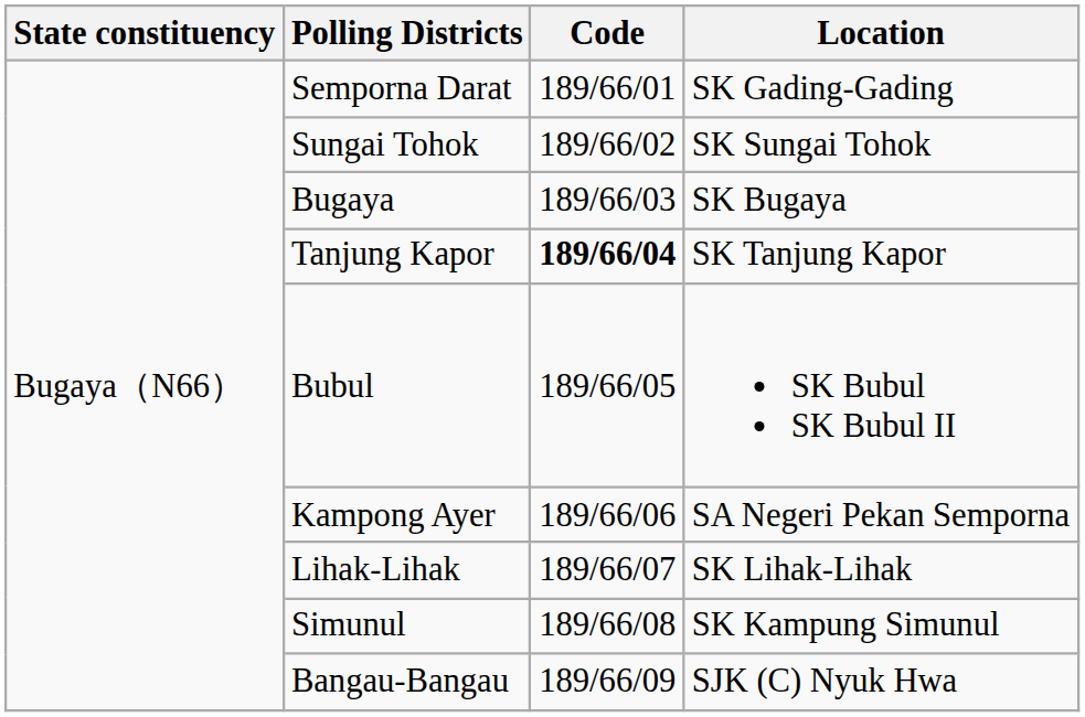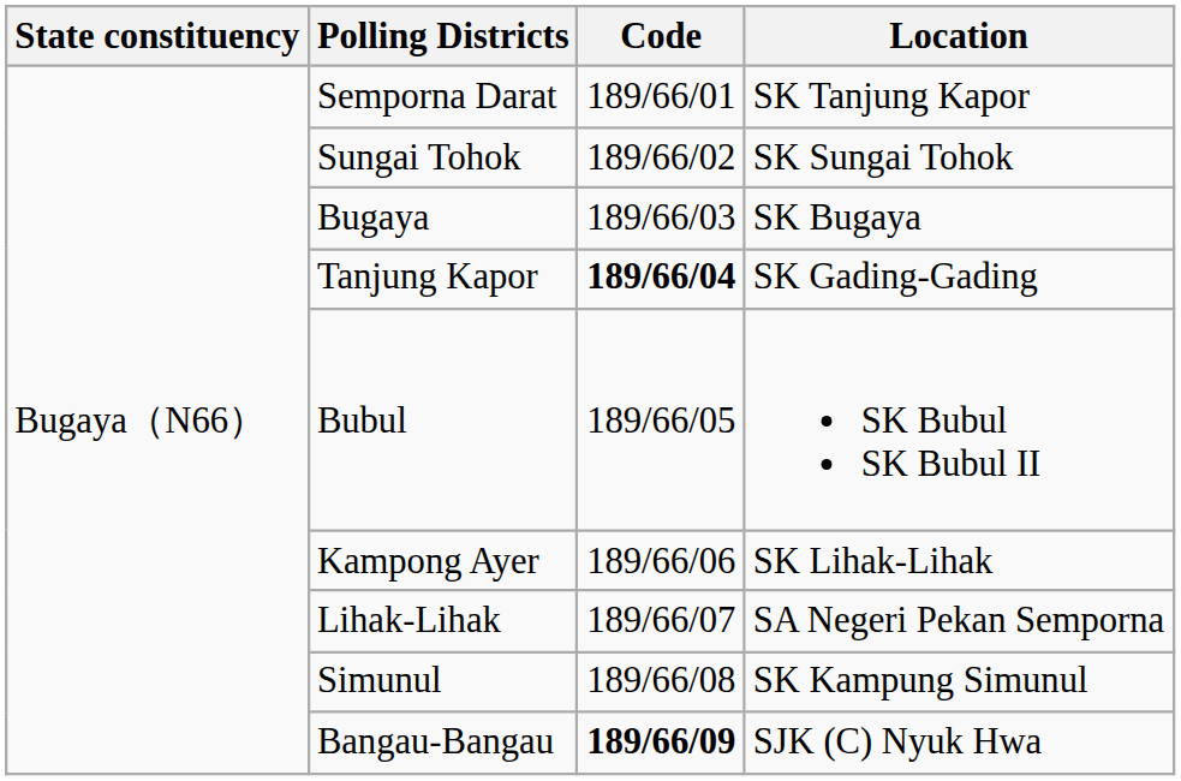Semporna Darat | Location: SK Gading-Gading -> SK Tanjung Kapor
Tanjung Kapor | Location: SK Tanjung Kapor -> SK Gading-Gading
Kampong Ayer | Location: SA Negeri Pekan Semporna -> SK Lihak-Lihak
Lihak-Lihak | Location: SK Lihak-Lihak -> SA Negeri Pekan Semporna
Bangau-Bangau | Code: normal -> bold
